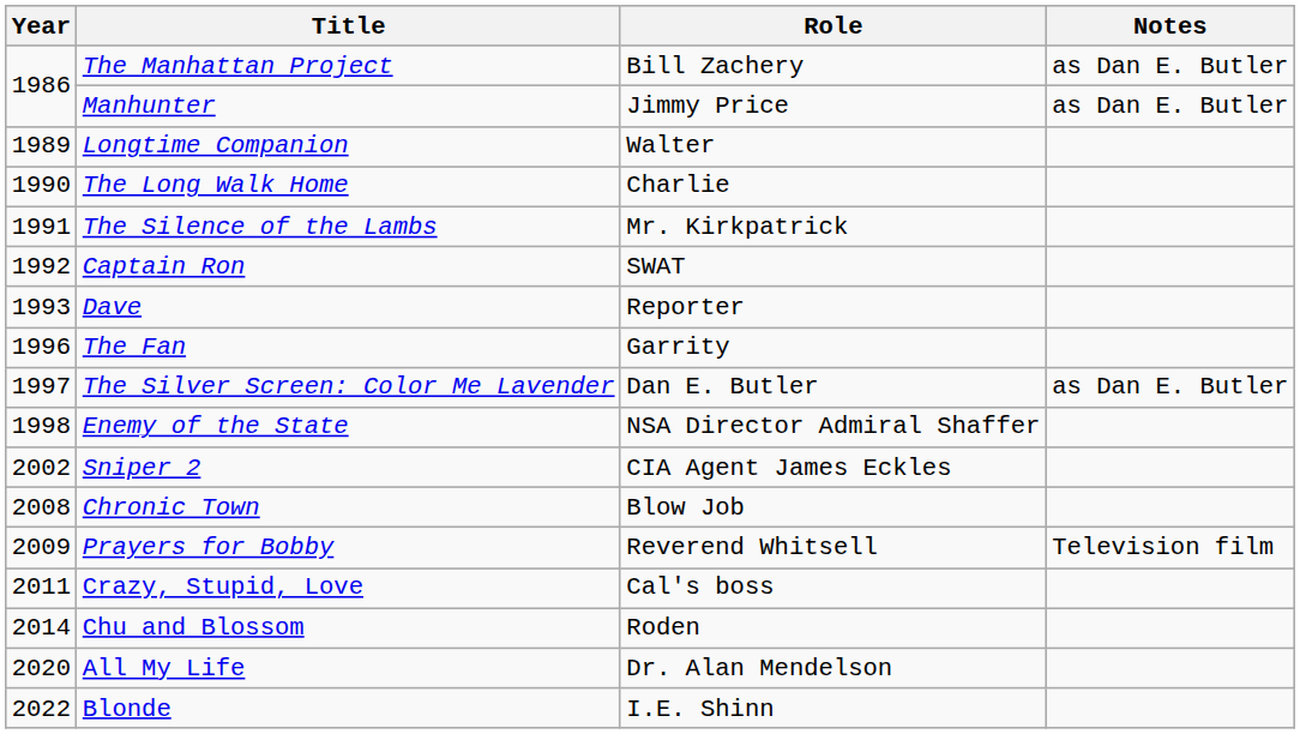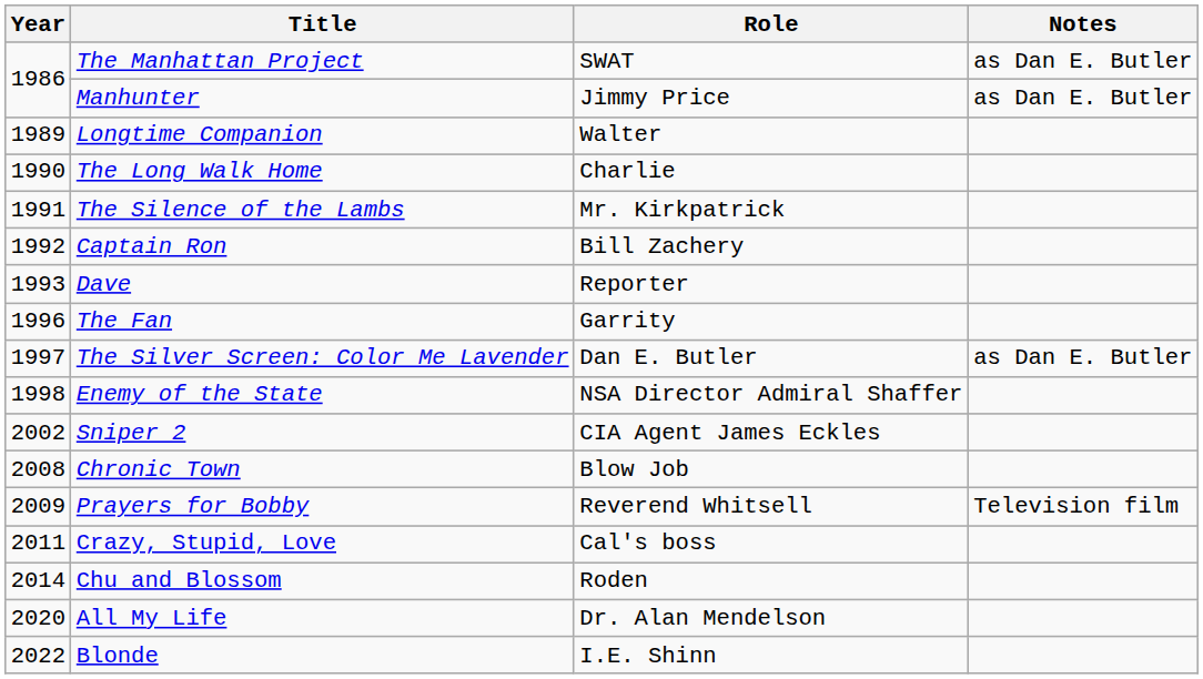The Manhattan Project | Role: Bill Zachery -> SWAT
Captain Ron | Role: SWAT -> Bill Zachery
